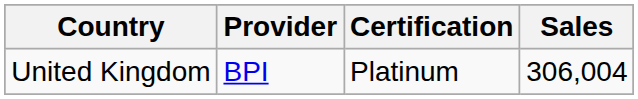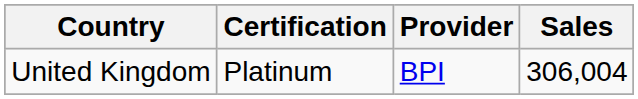columns swapped: Provider <-> Certification
